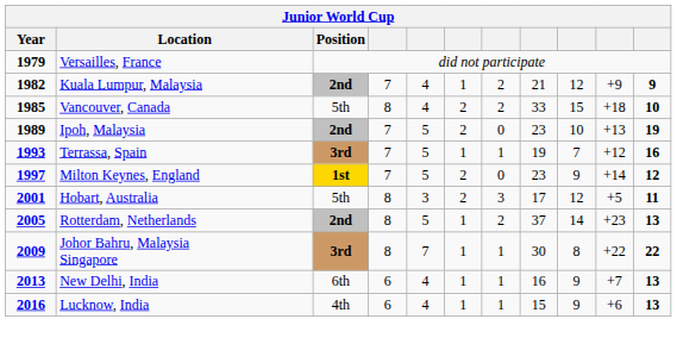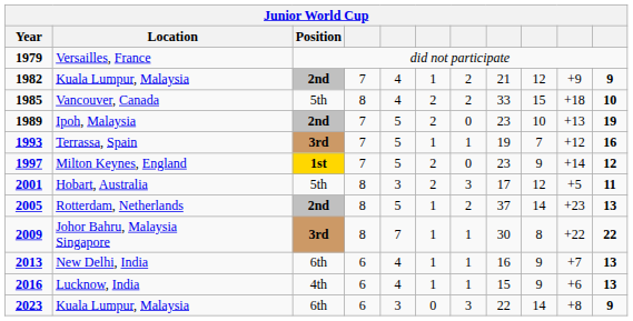+ row: 2023 | Kuala Lumpur, Malaysia | 6th | 6 | 3 | 0 | 3 | 22 | 14 | +8 | 9
